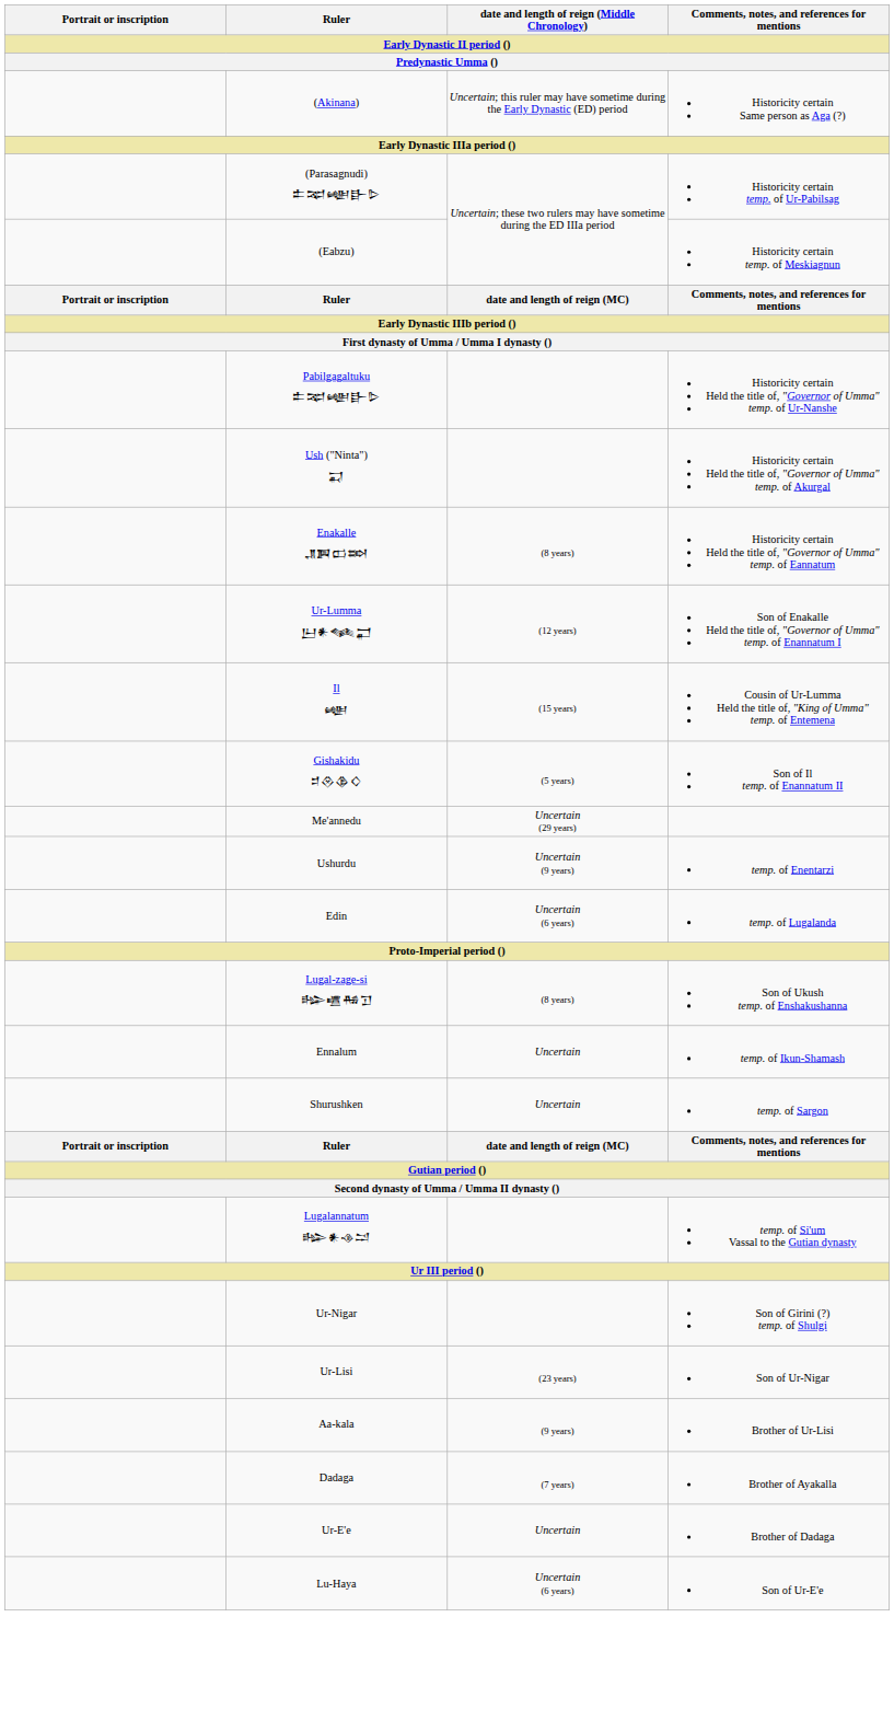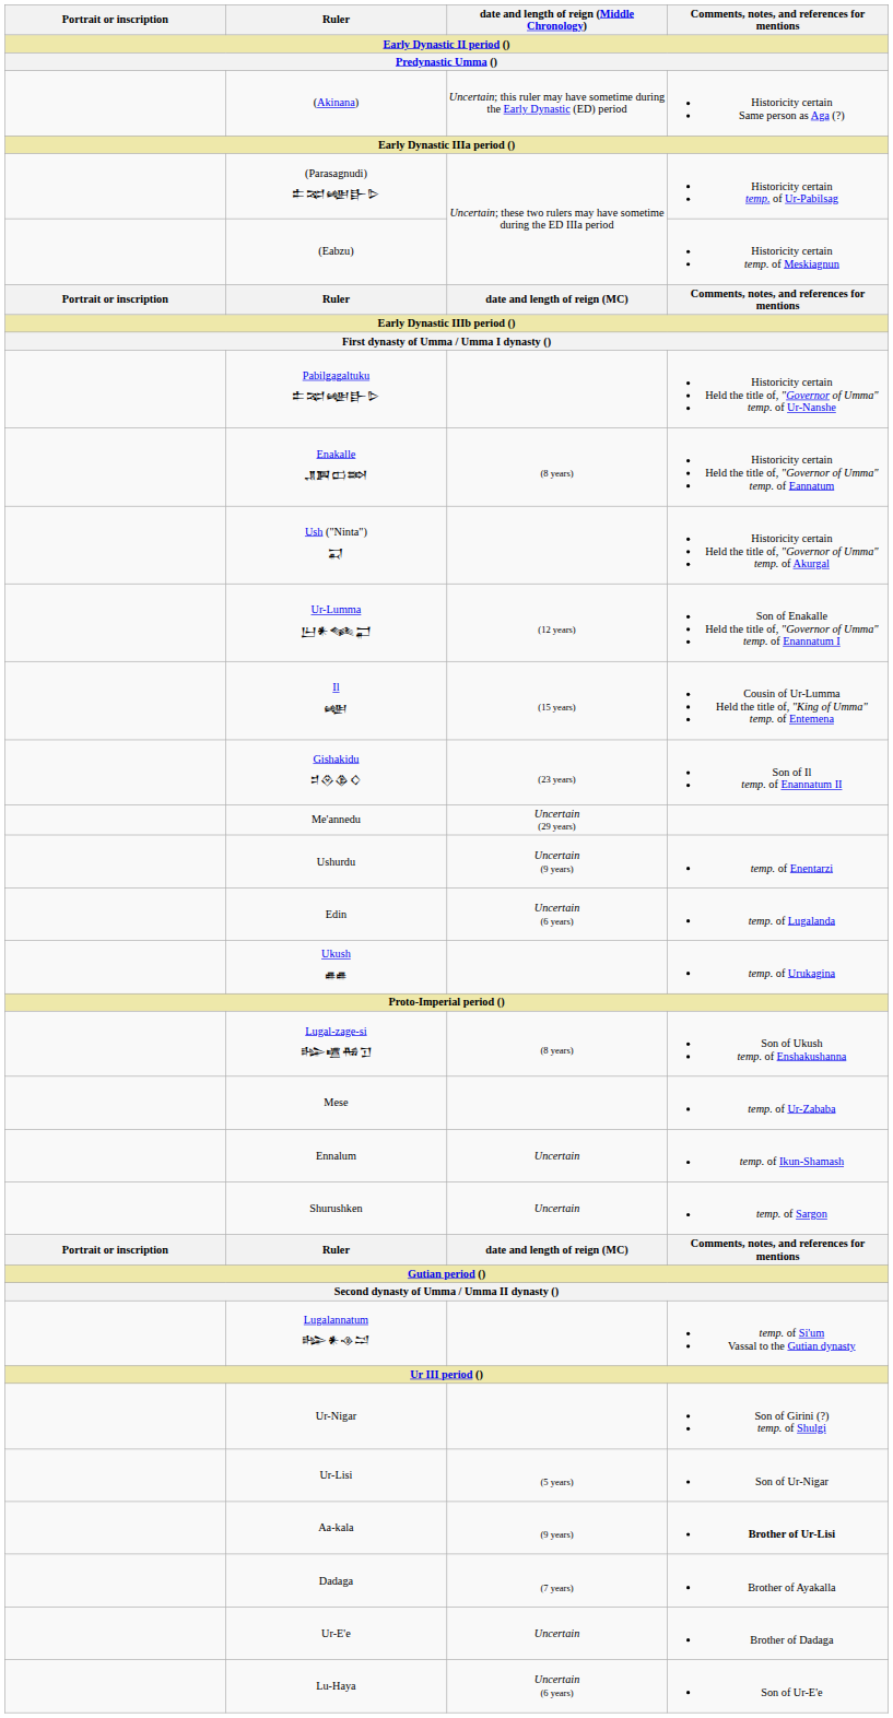rows swapped: Ush ("Ninta") 𒍑 <-> Enakalle 𒂗𒀉𒆗𒇷
Gishakidu 𒄑𒊮𒆠𒄭 | date and length of reign (Middle Chronology): (5 years) -> (23 years)
+ row: Ukush 𒌑𒌑 | temp. of Urukagina
+ row: Mese | temp. of Ur-Zababa
Ur-Lisi | date and length of reign (Middle Chronology): (23 years) -> (5 years)
Aa-kala | Comments, notes, and references for mentions: normal -> bold
